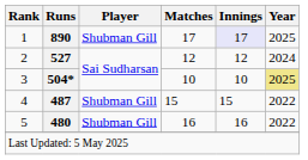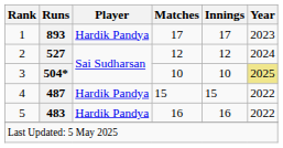1 | Runs: 890 -> 893
1 | Player: Shubman Gill -> Hardik Pandya
1 | Innings: lavender background -> no background
1 | Year: 2025 -> 2023
4 | Player: Shubman Gill -> Hardik Pandya
5 | Runs: 480 -> 483
5 | Player: Shubman Gill -> Hardik Pandya
